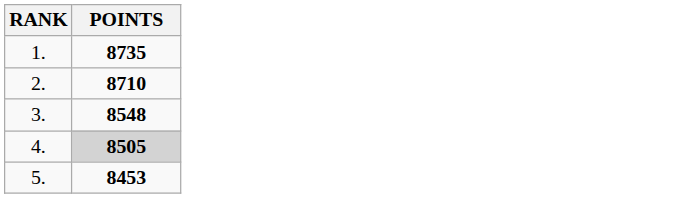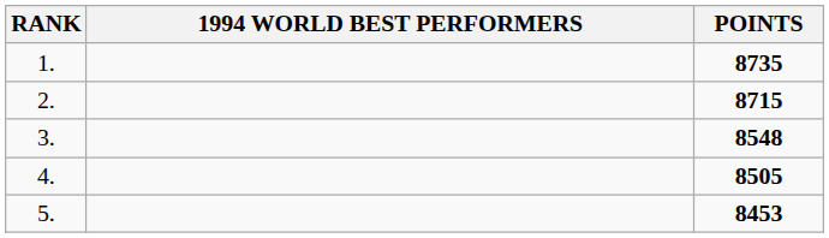+ column: 1994 WORLD BEST PERFORMERS
2. | POINTS: 8710 -> 8715
4. | POINTS: lightgrey background -> no background
